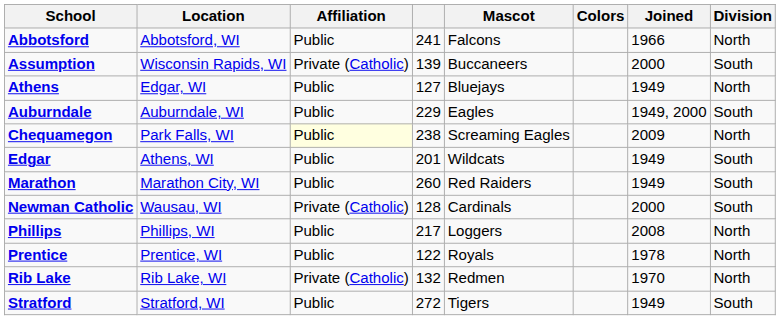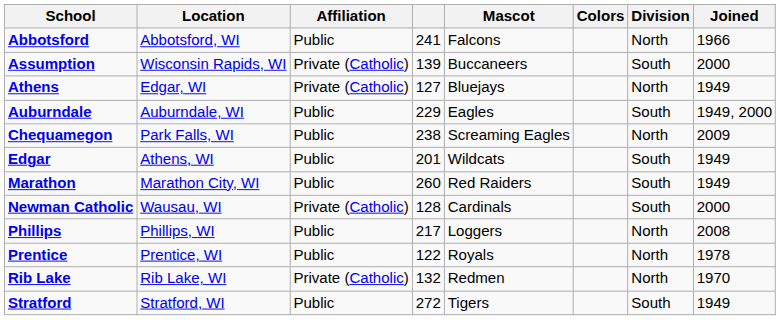columns swapped: Joined <-> Division
Athens | Affiliation: Public -> Private (Catholic)
Chequamegon | Affiliation: lightyellow background -> no background
